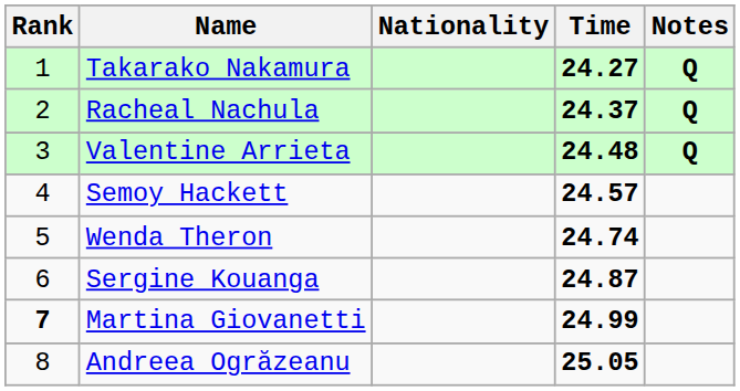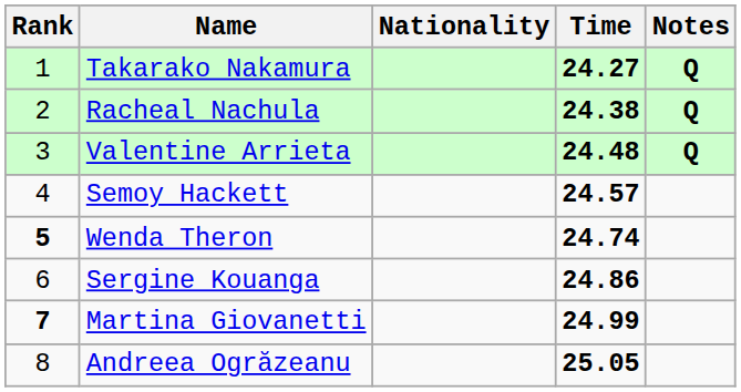Racheal Nachula | Time: 24.37 -> 24.38
Wenda Theron | Rank: normal -> bold
Sergine Kouanga | Time: 24.87 -> 24.86
